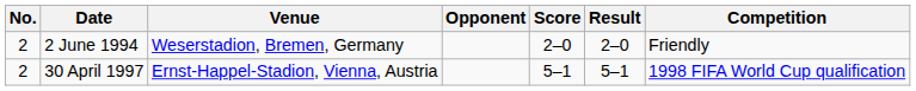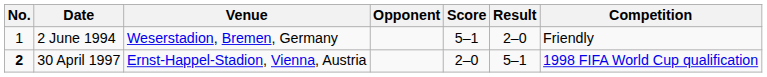2 June 1994 | No.: 2 -> 1
2 June 1994 | Score: 2–0 -> 5–1
30 April 1997 | No.: normal -> bold
30 April 1997 | Score: 5–1 -> 2–0
